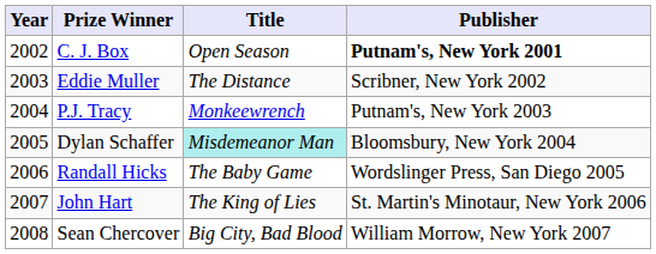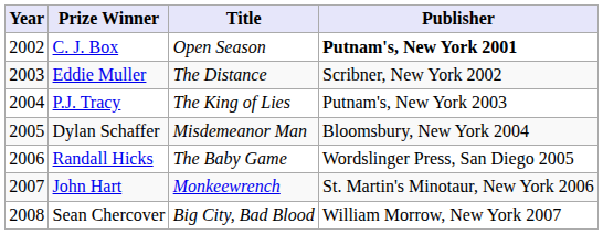P.J. Tracy | column 3: Monkeewrench -> The King of Lies
Dylan Schaffer | column 3: paleturquoise background -> no background
John Hart | column 3: The King of Lies -> Monkeewrench
